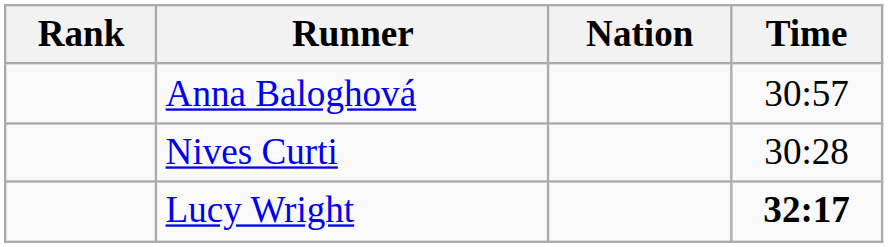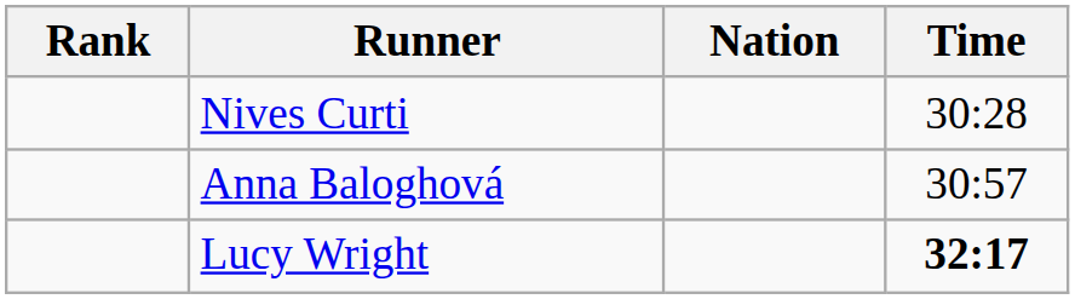rows swapped: Nives Curti <-> Anna Baloghová
